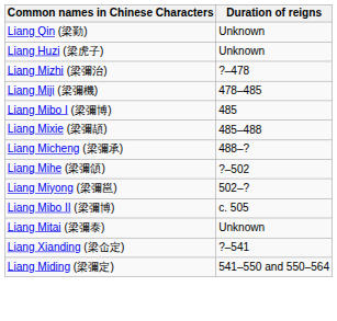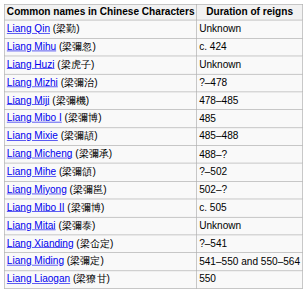+ row: Liang Mihu (梁彌忽) | c. 424
+ row: Liang Liaogan (梁獠甘) | 550
